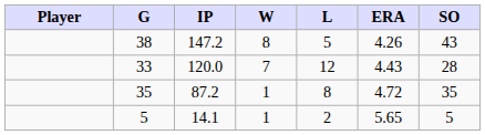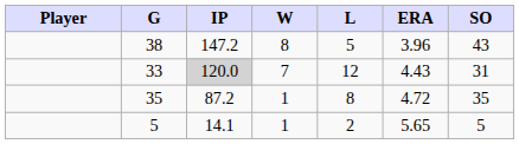38 | ERA: 4.26 -> 3.96
33 | IP: no background -> lightgrey background
33 | SO: 28 -> 31
